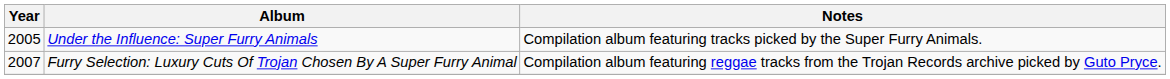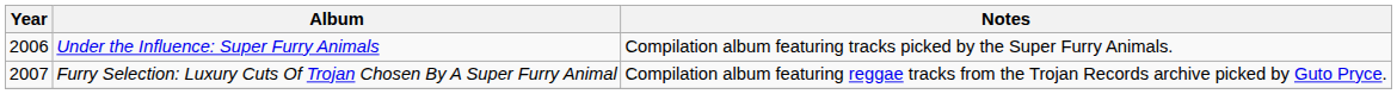Under the Influence: Super Furry Animals | Year: 2005 -> 2006
